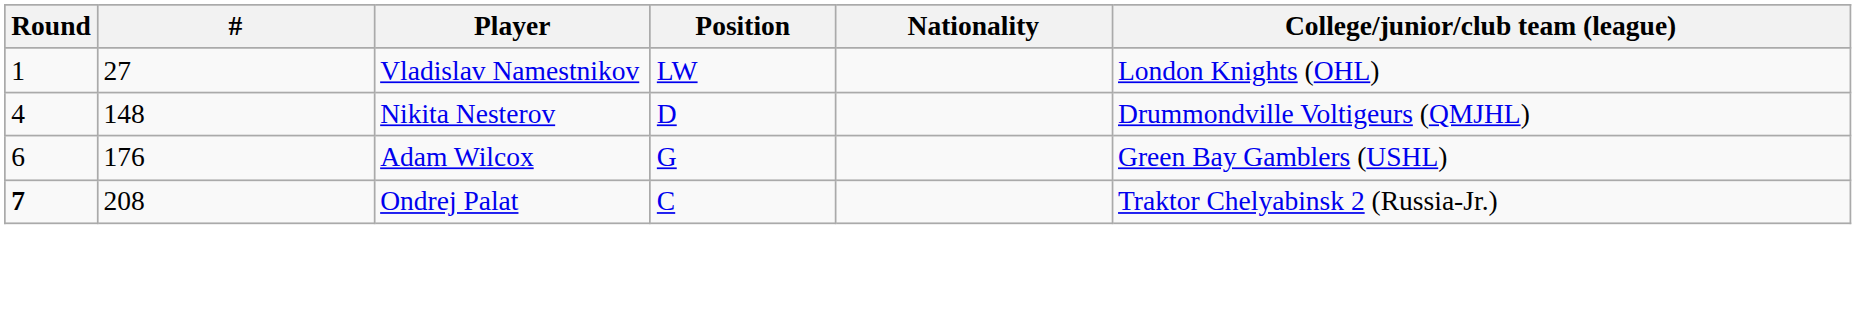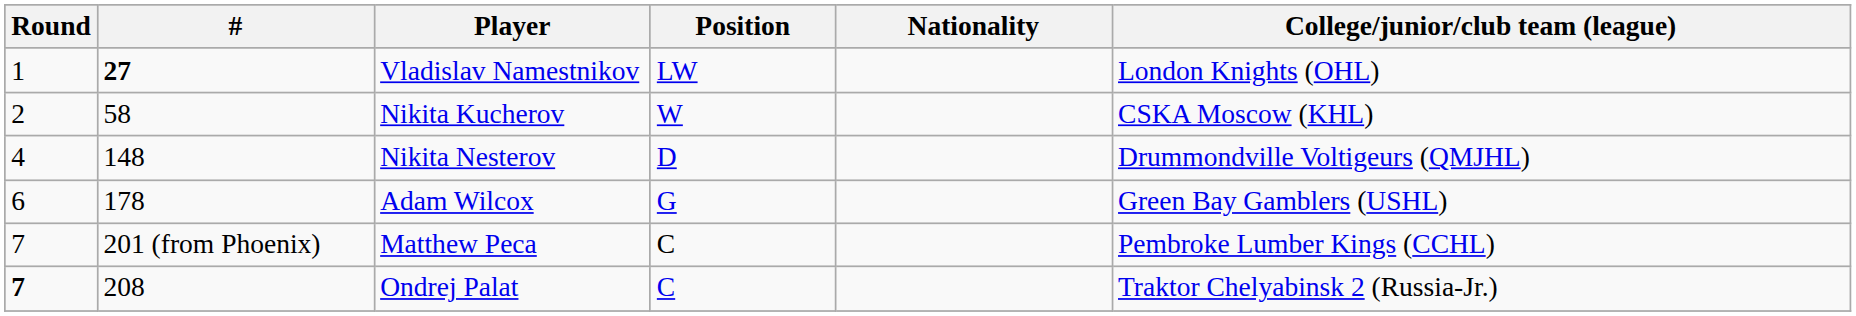Vladislav Namestnikov | #: normal -> bold
+ row: 2 | 58 | Nikita Kucherov | W | CSKA Moscow (KHL)
Adam Wilcox | #: 176 -> 178
+ row: 7 | 201 (from Phoenix) | Matthew Peca | C | Pembroke Lumber Kings (CCHL)
